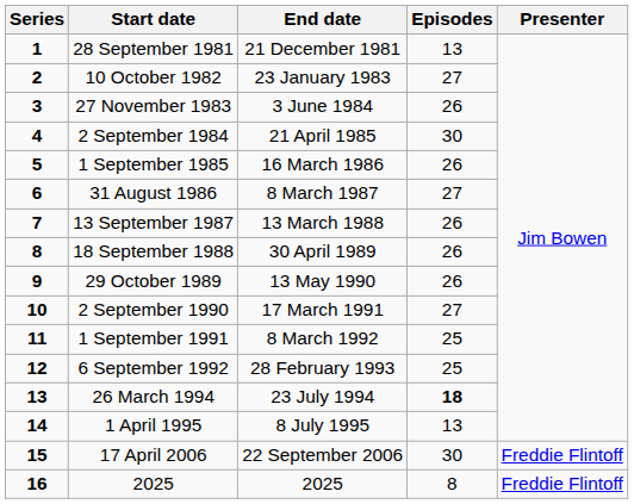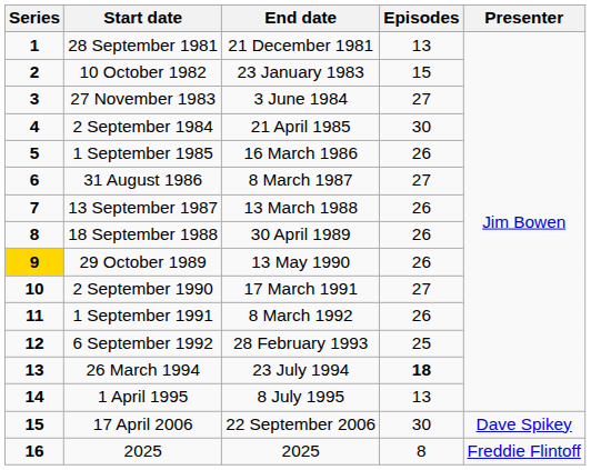10 October 1982 | Episodes: 27 -> 15
27 November 1983 | Episodes: 26 -> 27
29 October 1989 | Series: no background -> gold background
1 September 1991 | Episodes: 25 -> 26
17 April 2006 | Presenter: Freddie Flintoff -> Dave Spikey
